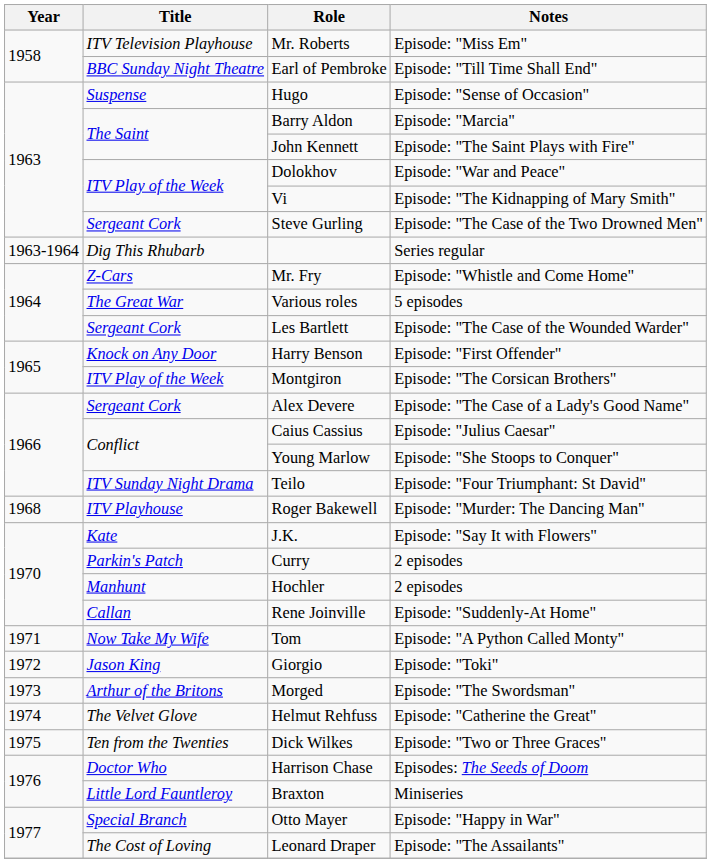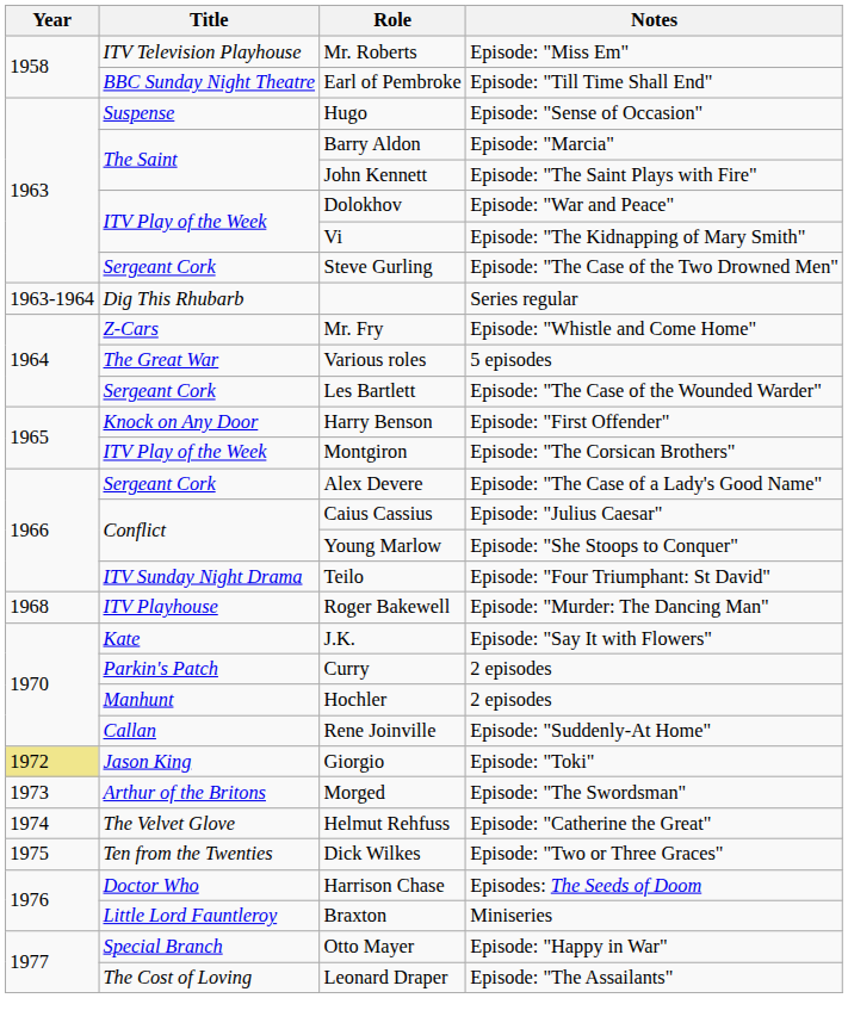- row: 1971 | Now Take My Wife | Tom | Episode: "A Python Called Monty"
Giorgio | Year: no background -> khaki background
